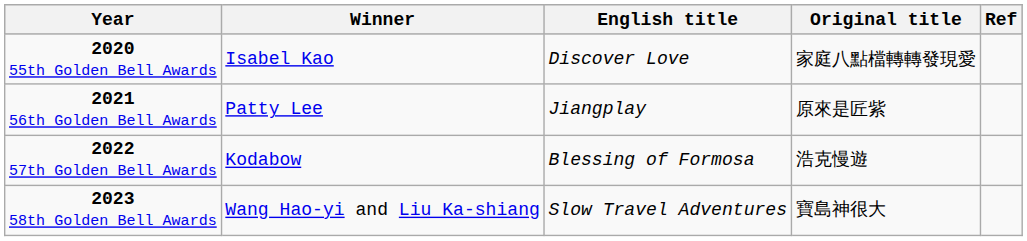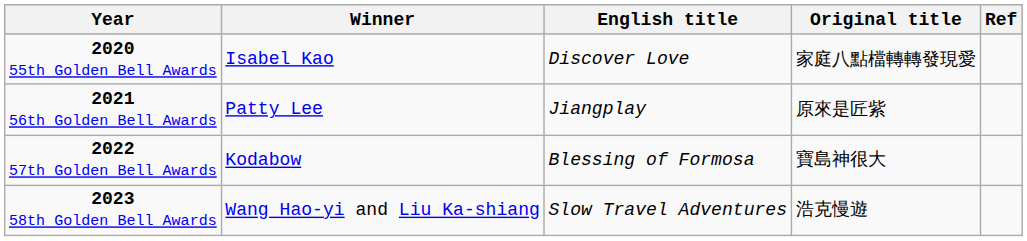2022 57th Golden Bell Awards | Original title: 浩克慢遊 -> 寶島神很大
2023 58th Golden Bell Awards | Original title: 寶島神很大 -> 浩克慢遊
